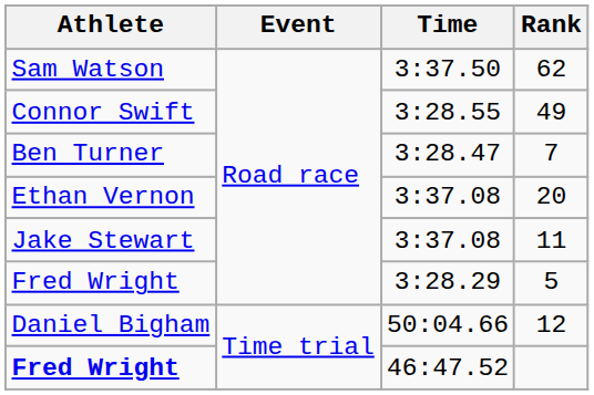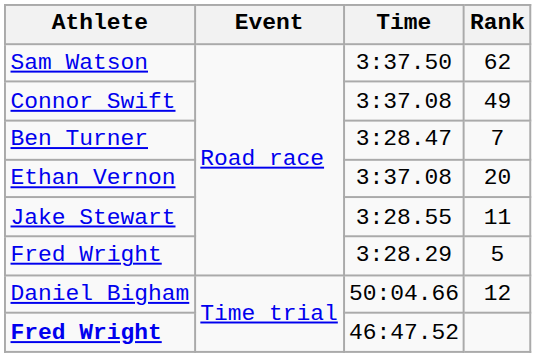49 | Time: 3:28.55 -> 3:37.08
11 | Time: 3:37.08 -> 3:28.55
